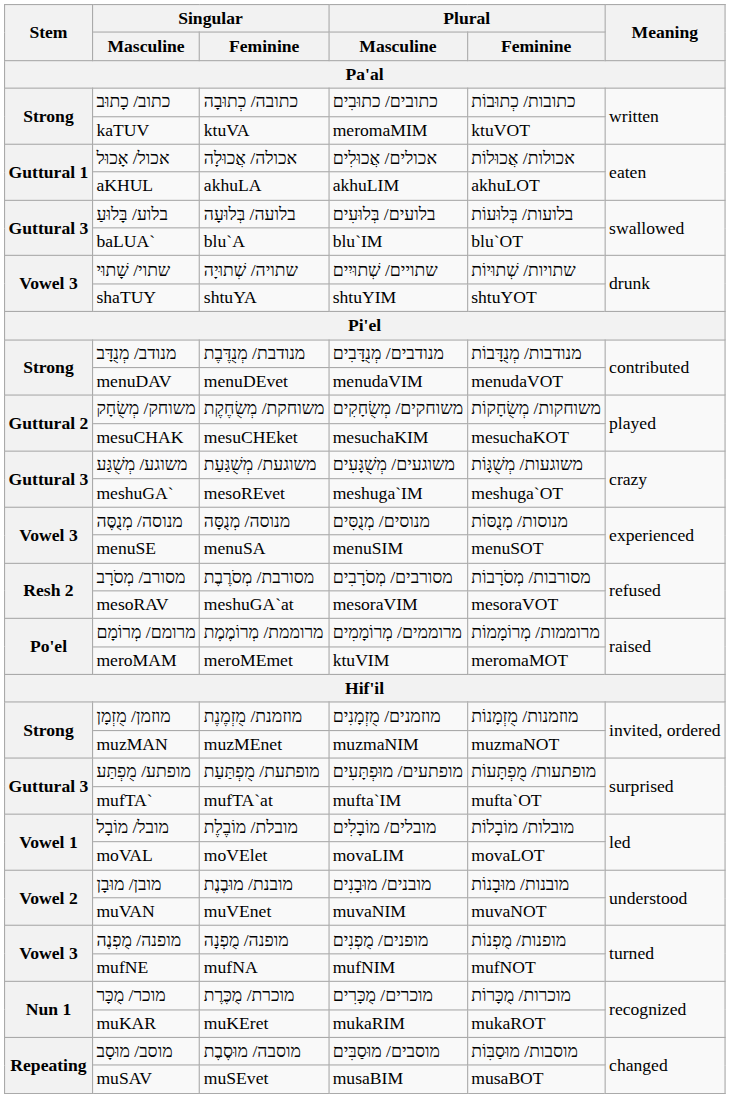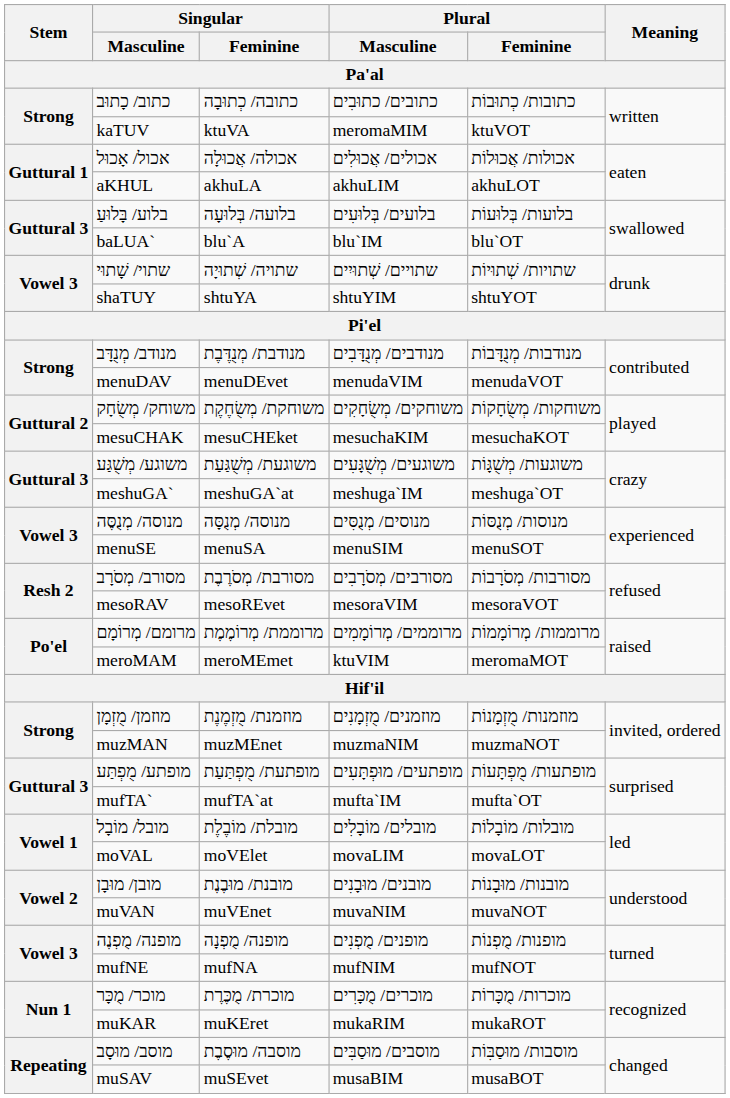meshuGA` | Singular / Feminine: mesoREvet -> meshuGA`at
mesoRAV | Singular / Feminine: meshuGA`at -> mesoREvet
